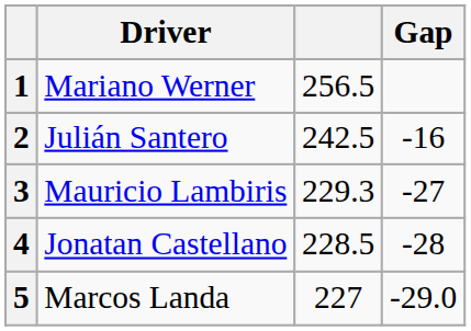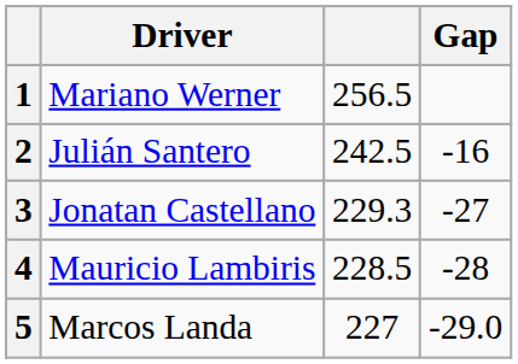3 | Driver: Mauricio Lambiris -> Jonatan Castellano
4 | Driver: Jonatan Castellano -> Mauricio Lambiris
